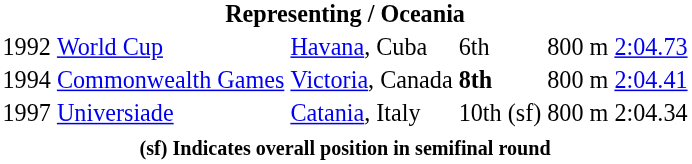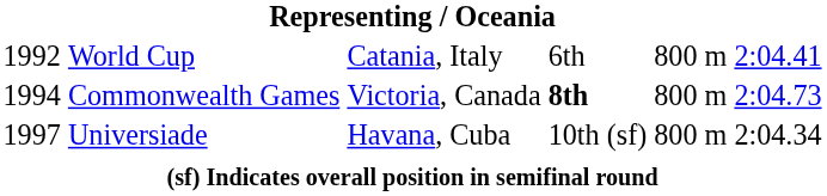World Cup | column 3: Havana, Cuba -> Catania, Italy
World Cup | column 6: 2:04.73 -> 2:04.41
Commonwealth Games | column 6: 2:04.41 -> 2:04.73
Universiade | column 3: Catania, Italy -> Havana, Cuba
